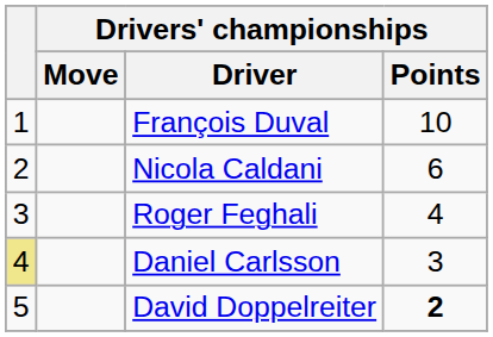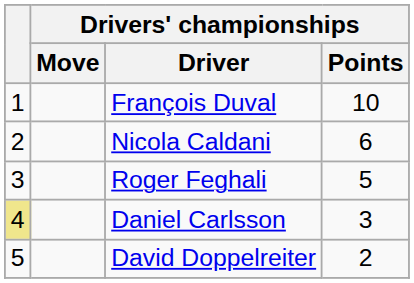Roger Feghali | Drivers' championships / Points: 4 -> 5
David Doppelreiter | Drivers' championships / Points: bold -> normal
